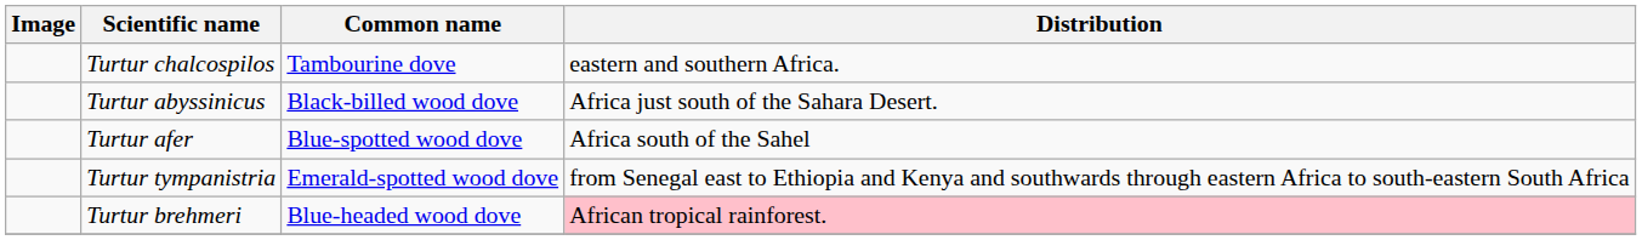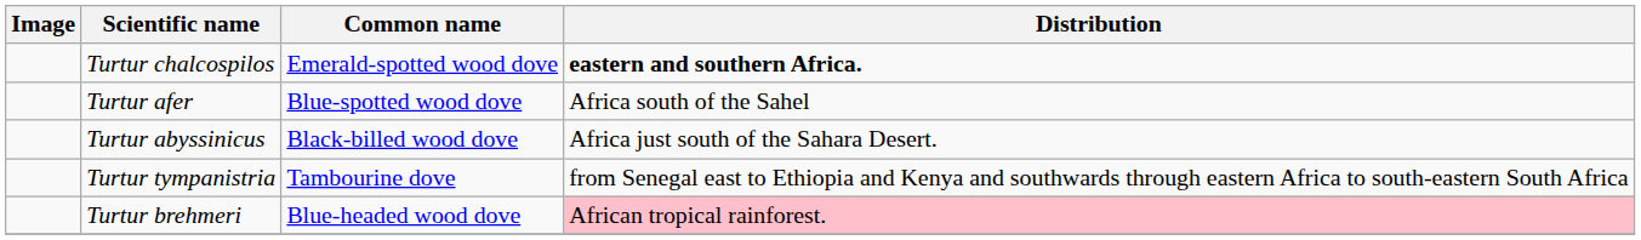Turtur chalcospilos | Common name: Tambourine dove -> Emerald-spotted wood dove
Turtur chalcospilos | Distribution: normal -> bold
rows swapped: Turtur abyssinicus <-> Turtur afer
Turtur tympanistria | Common name: Emerald-spotted wood dove -> Tambourine dove
